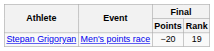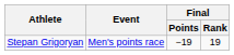Stepan Grigoryan | Final / Points: −20 -> −19
